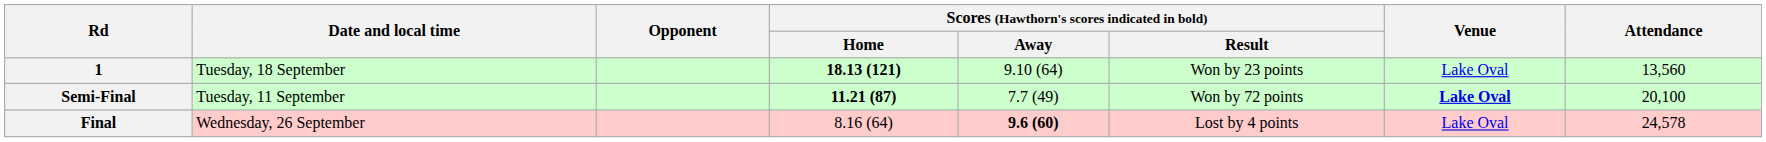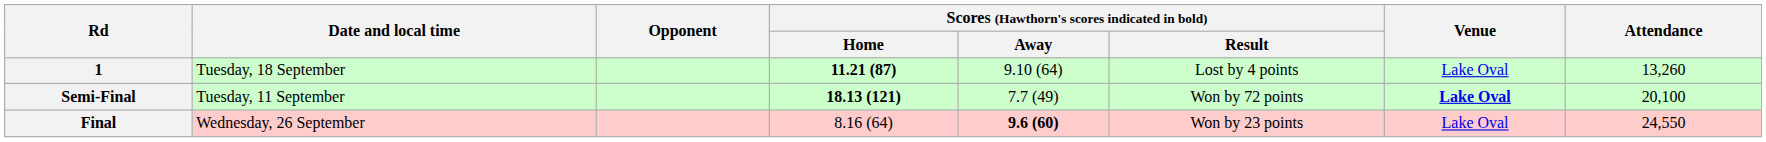1 | Scores (Hawthorn's scores indicated in bold) / Home: 18.13 (121) -> 11.21 (87)
1 | Scores (Hawthorn's scores indicated in bold) / Result: Won by 23 points -> Lost by 4 points
1 | Attendance: 13,560 -> 13,260
Semi-Final | Scores (Hawthorn's scores indicated in bold) / Home: 11.21 (87) -> 18.13 (121)
Final | Scores (Hawthorn's scores indicated in bold) / Result: Lost by 4 points -> Won by 23 points
Final | Attendance: 24,578 -> 24,550
